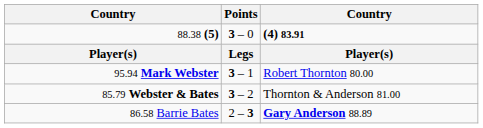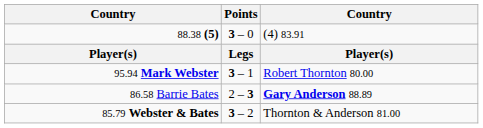88.38 (5) | column 3: bold -> normal
rows swapped: 86.58 Barrie Bates <-> 85.79 Webster & Bates
